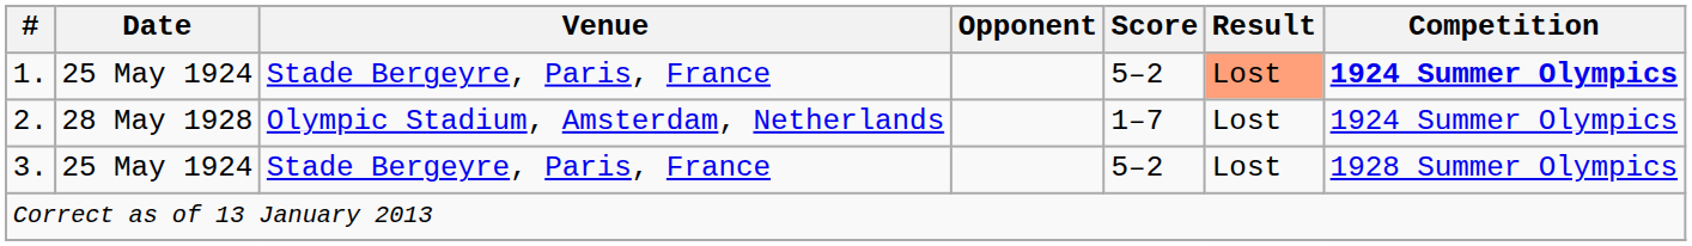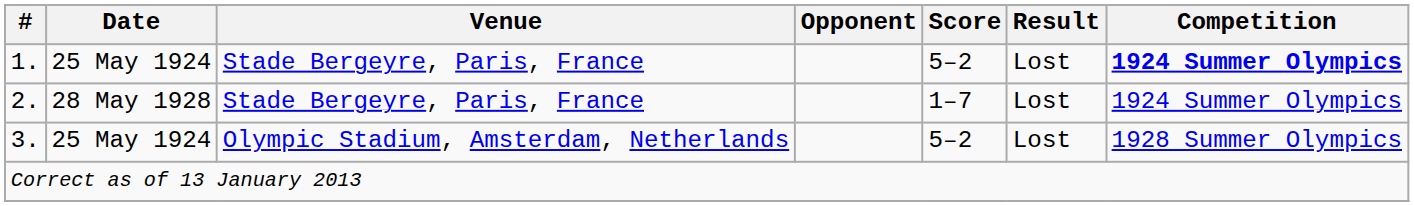1. | Result: lightsalmon background -> no background
2. | Venue: Olympic Stadium, Amsterdam, Netherlands -> Stade Bergeyre, Paris, France
3. | Venue: Stade Bergeyre, Paris, France -> Olympic Stadium, Amsterdam, Netherlands
